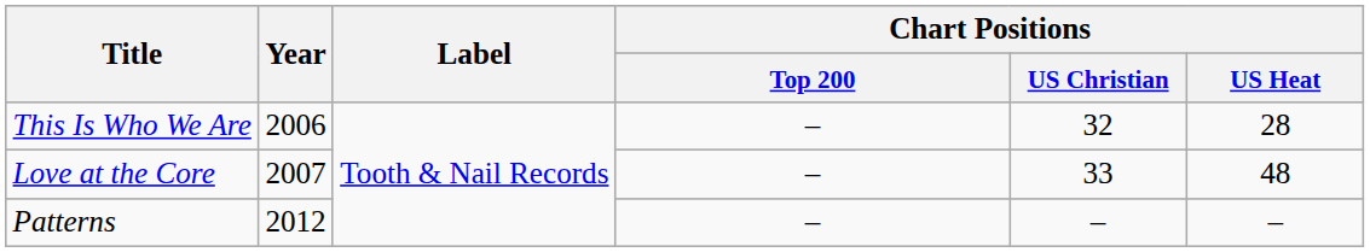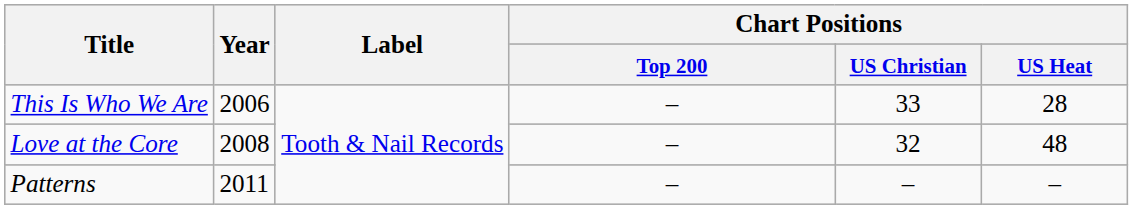This Is Who We Are | Chart Positions / US Christian: 32 -> 33
Love at the Core | Year: 2007 -> 2008
Love at the Core | Chart Positions / US Christian: 33 -> 32
Patterns | Year: 2012 -> 2011
